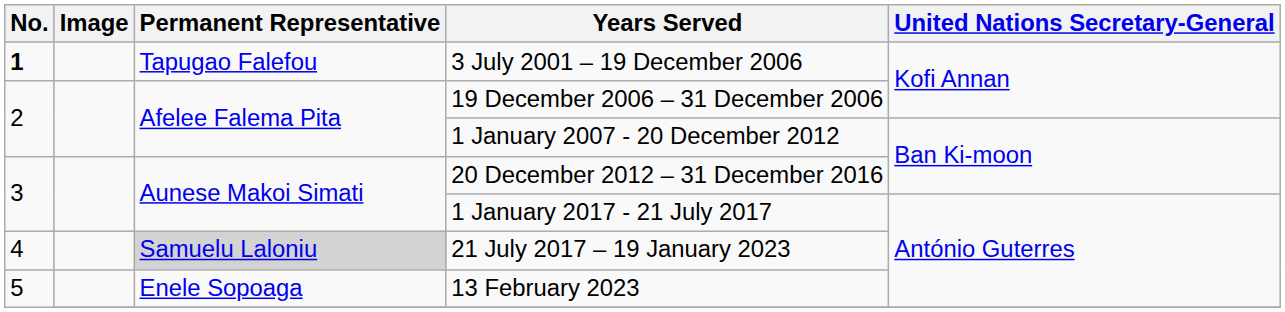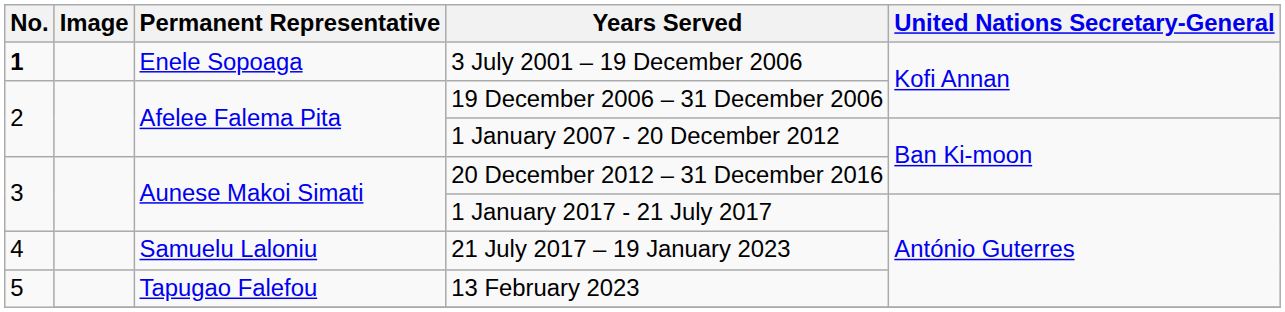3 July 2001 – 19 December 2006 | Permanent Representative: Tapugao Falefou -> Enele Sopoaga
21 July 2017 – 19 January 2023 | Permanent Representative: lightgrey background -> no background
13 February 2023 | Permanent Representative: Enele Sopoaga -> Tapugao Falefou
